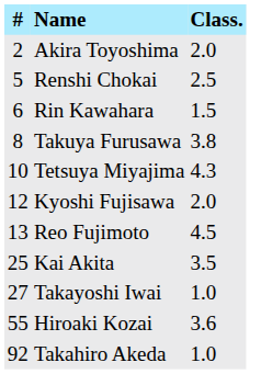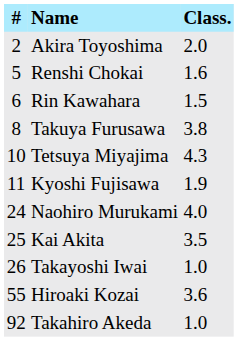Renshi Chokai | Class.: 2.5 -> 1.6
Kyoshi Fujisawa | #: 12 -> 11
Kyoshi Fujisawa | Class.: 2.0 -> 1.9
- row: 13 | Reo Fujimoto | 4.5
+ row: 24 | Naohiro Murukami | 4.0
Takayoshi Iwai | #: 27 -> 26
